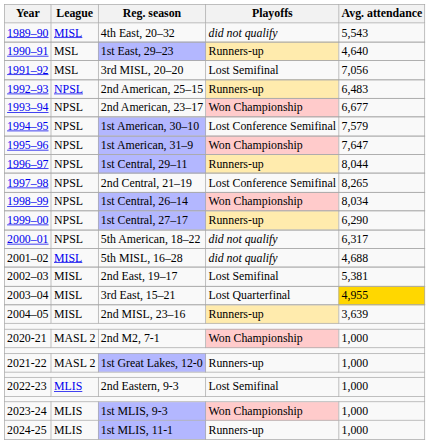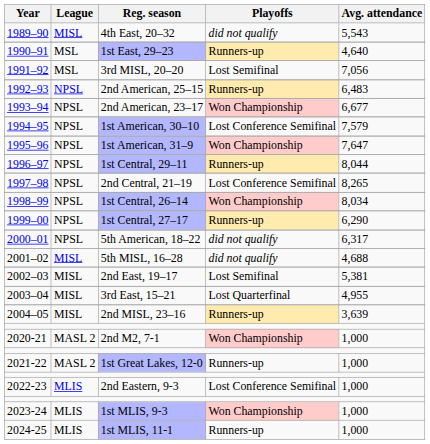2003–04 | Avg. attendance: gold background -> no background
2022-23 | Playoffs: Lost Semifinal -> Lost Conference Semifinal
